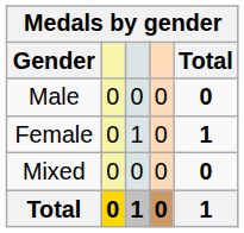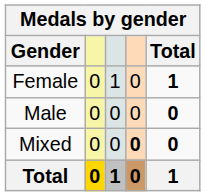rows swapped: Female <-> Male
Mixed | column 4: normal -> bold
